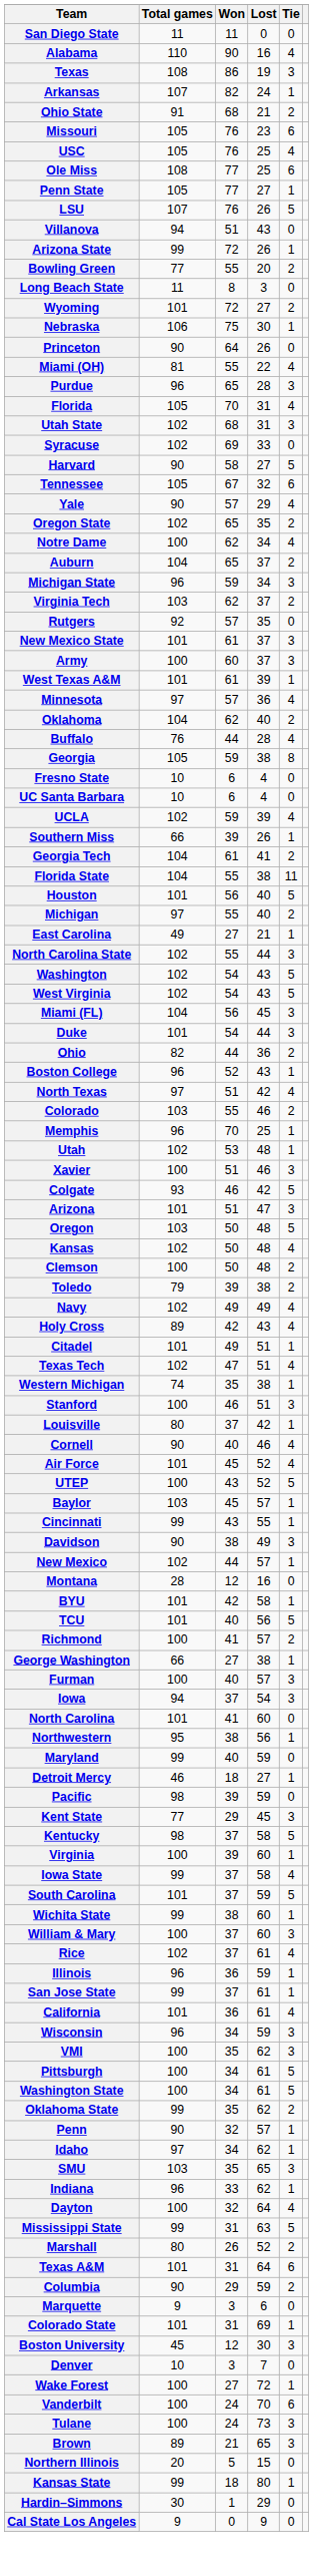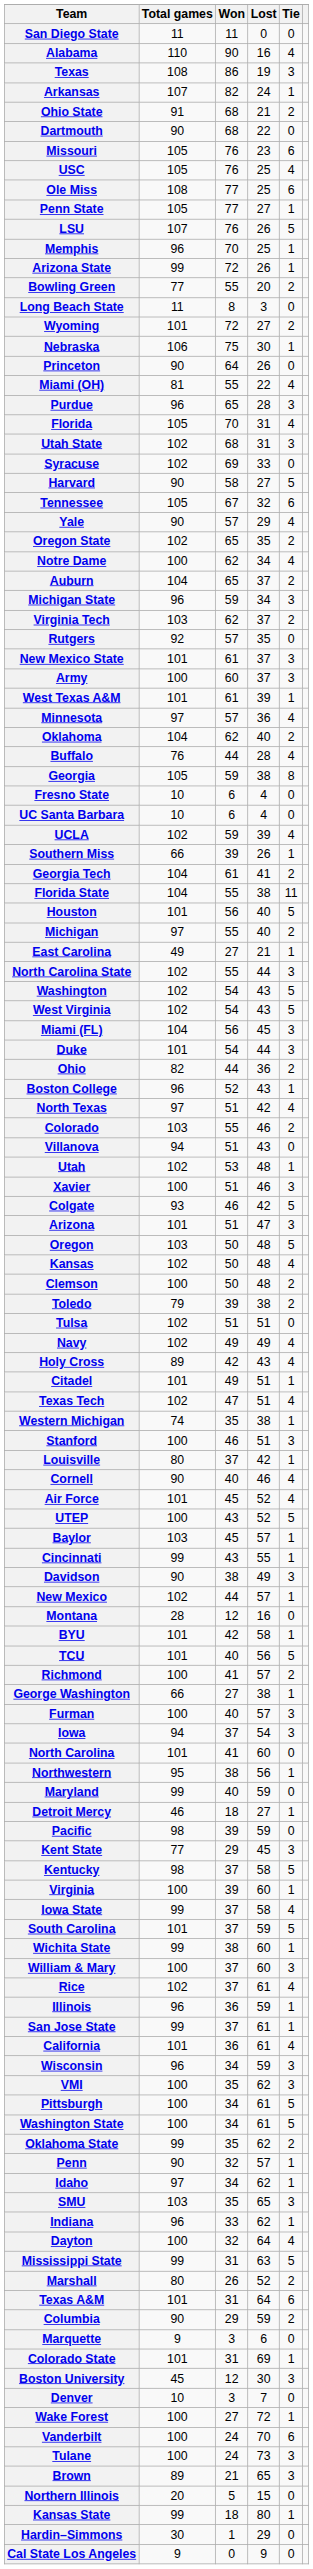+ row: Dartmouth | 90 | 68 | 22 | 0
rows swapped: Memphis <-> Villanova
+ row: Tulsa | 102 | 51 | 51 | 0
